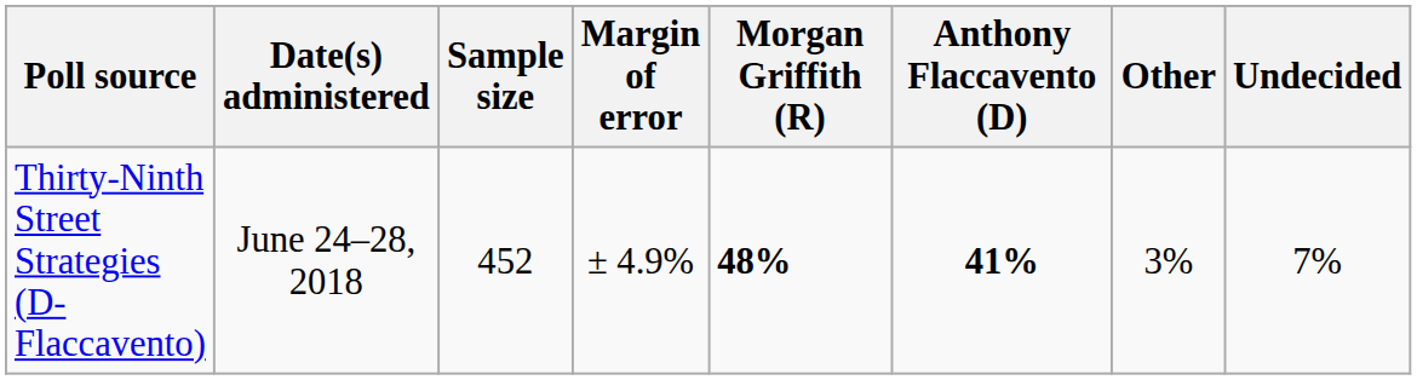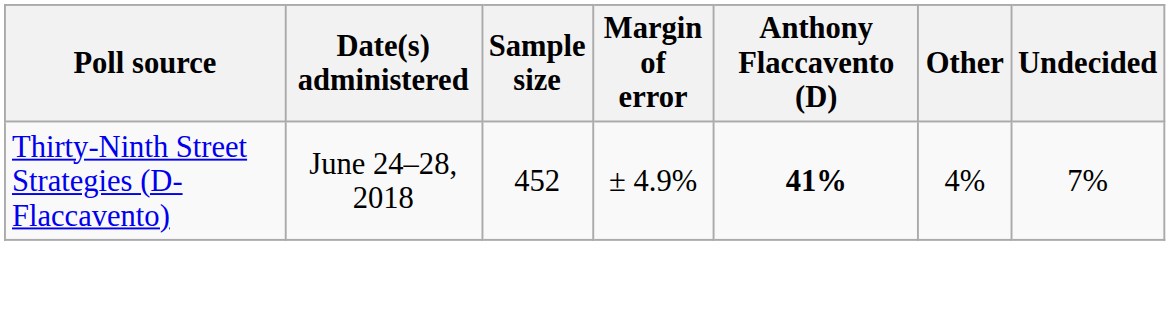- column: Morgan Griffith (R) | 48%
Thirty-Ninth Street Strategies (D-Flaccavento) | Other: 3% -> 4%
